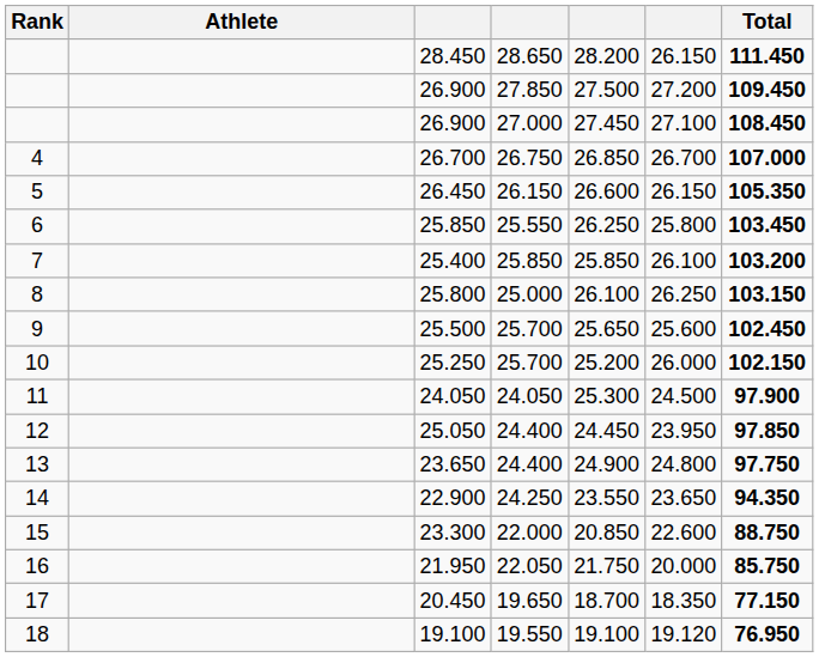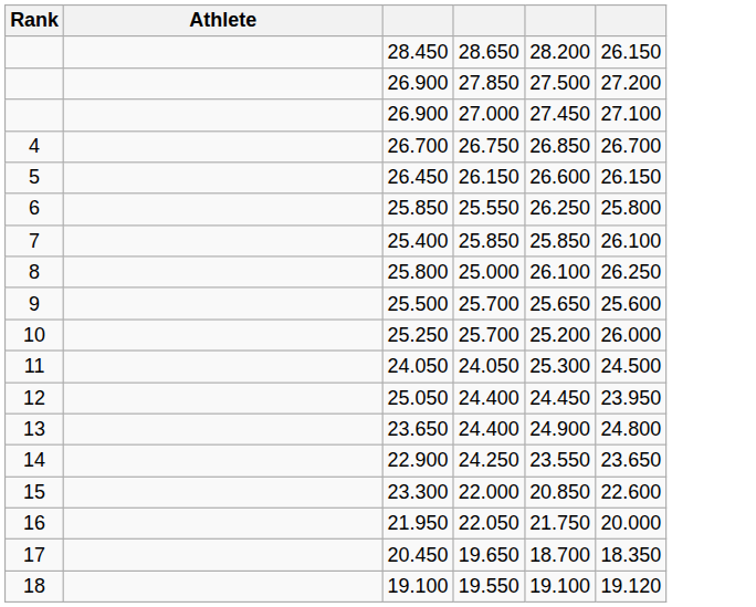- column: Total | 111.450 | 109.450 | 108.450 | 107.000 | 105.350 | 103.450 | 103.200 | 103.150 | 102.450 | 102.150 | 97.900 | 97.850 | 97.750 | 94.350 | 88.750 | 85.750 | 77.150 | 76.950
